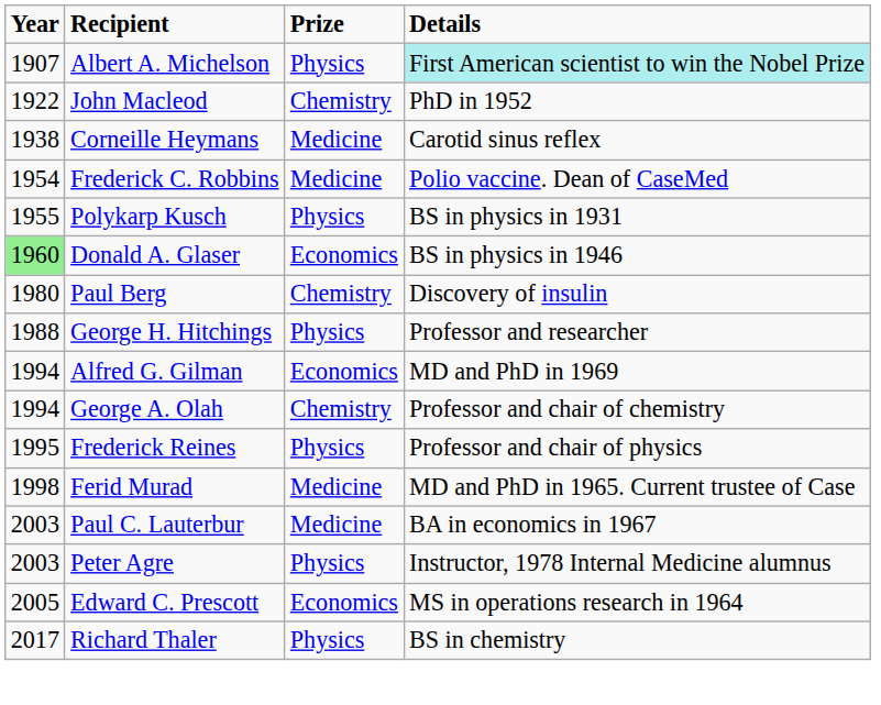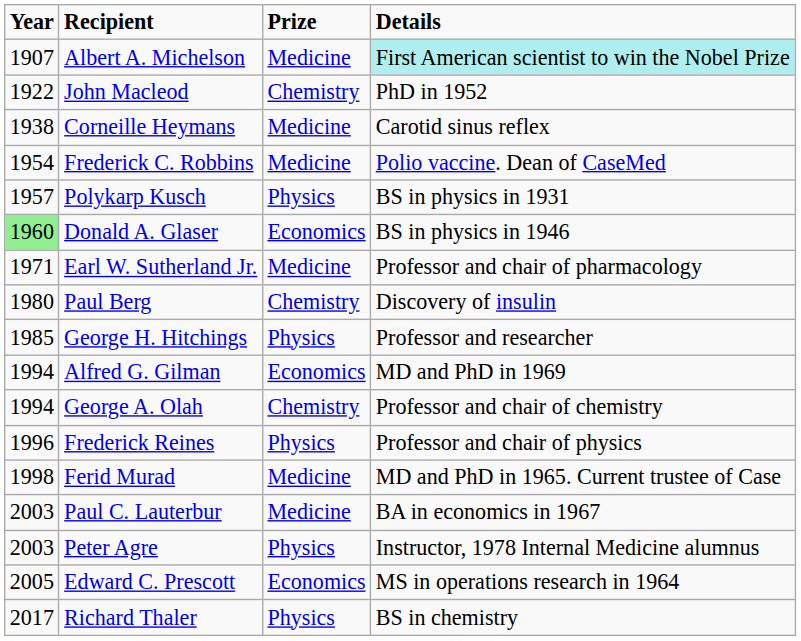Albert A. Michelson | Prize: Physics -> Medicine
Polykarp Kusch | Year: 1955 -> 1957
+ row: 1971 | Earl W. Sutherland Jr. | Medicine | Professor and chair of pharmacology
George H. Hitchings | Year: 1988 -> 1985
Frederick Reines | Year: 1995 -> 1996
